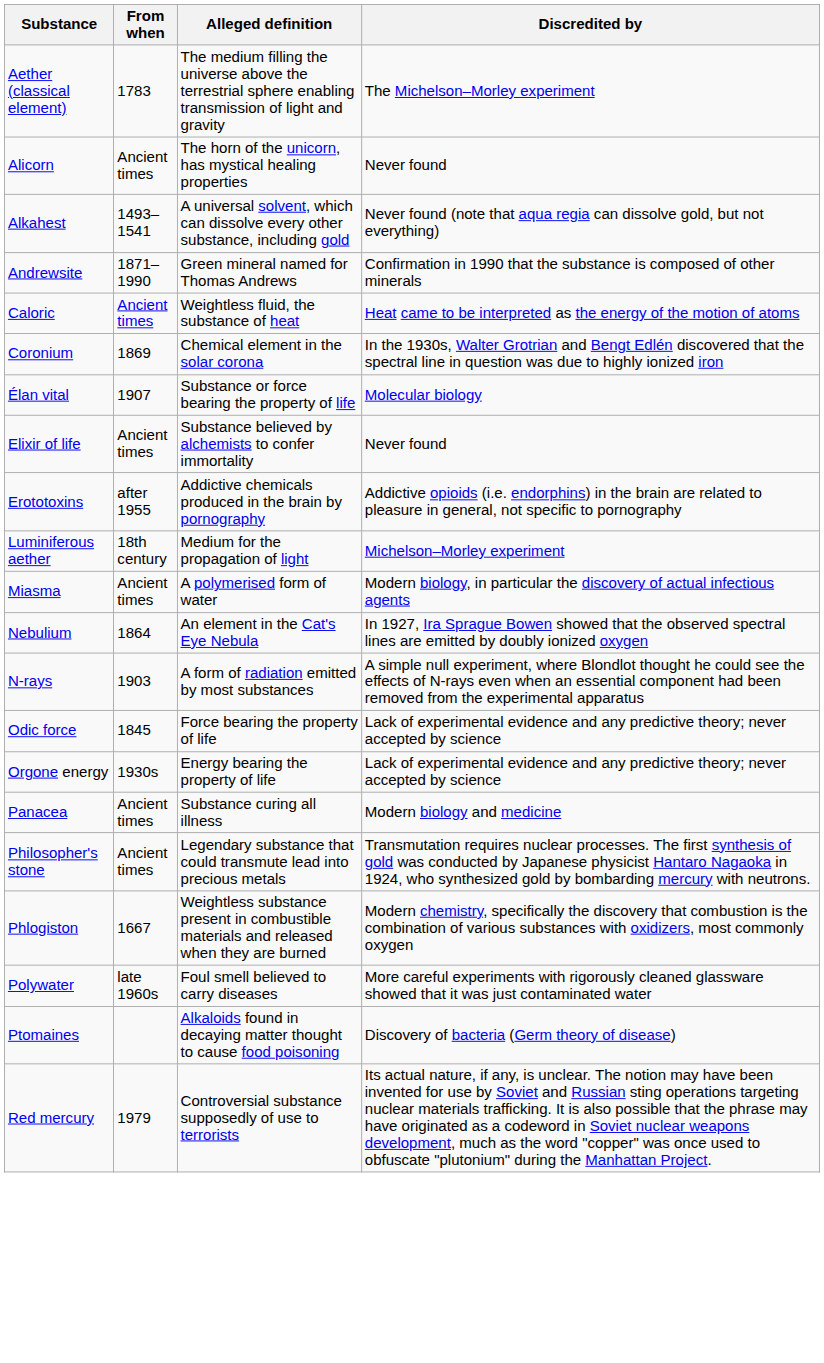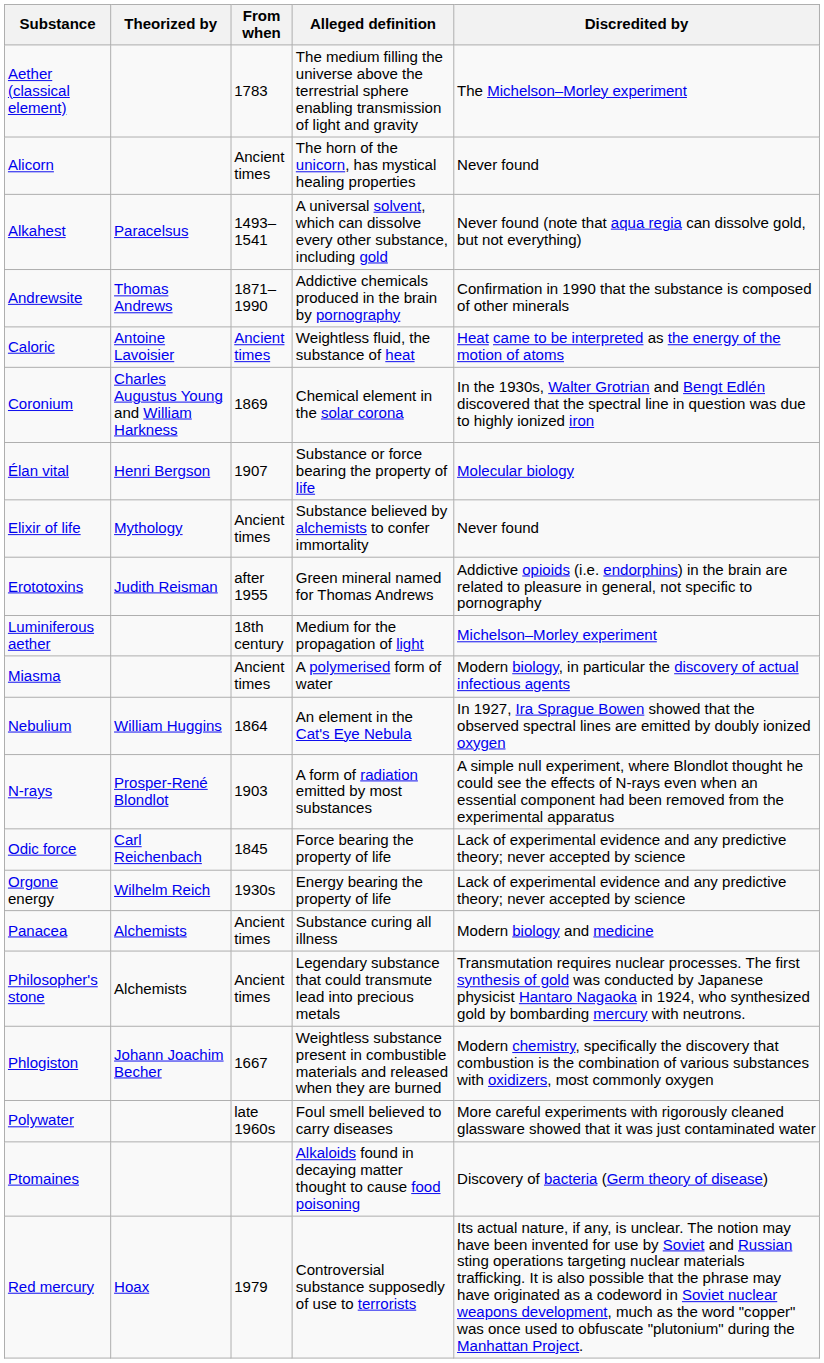+ column: Theorized by | Paracelsus | Thomas Andrews | Antoine Lavoisier | Charles Augustus Young and William Harkness | Henri Bergson | Mythology | Judith Reisman | William Huggins | Prosper-René Blondlot | Carl Reichenbach | Wilhelm Reich | Alchemists | Alchemists | Johann Joachim Becher | Hoax
Andrewsite | Alleged definition: Green mineral named for Thomas Andrews -> Addictive chemicals produced in the brain by pornography
Erototoxins | Alleged definition: Addictive chemicals produced in the brain by pornography -> Green mineral named for Thomas Andrews
